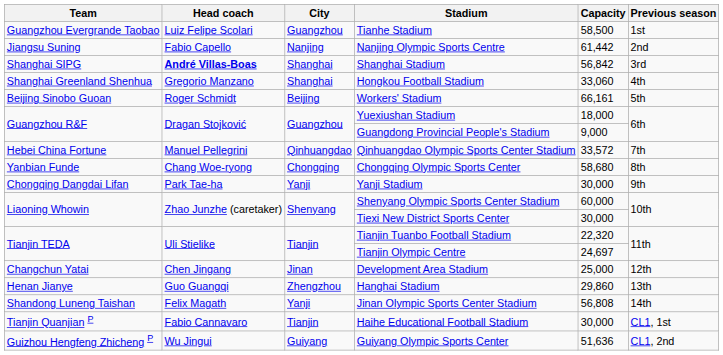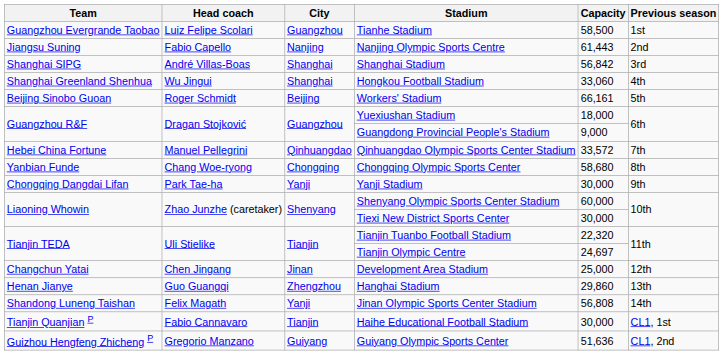Nanjing Olympic Sports Centre | Capacity: 61,442 -> 61,443
Shanghai Stadium | Head coach: bold -> normal
Hongkou Football Stadium | Head coach: Gregorio Manzano -> Wu Jingui
Guiyang Olympic Sports Center | Head coach: Wu Jingui -> Gregorio Manzano
